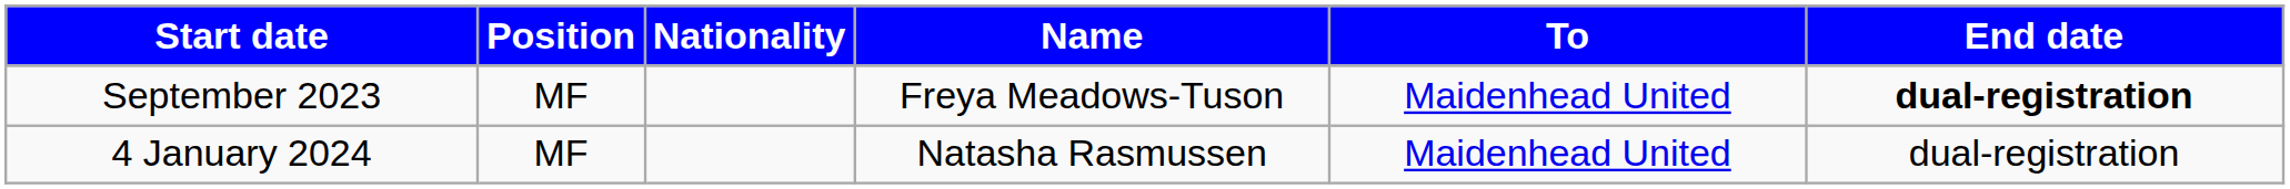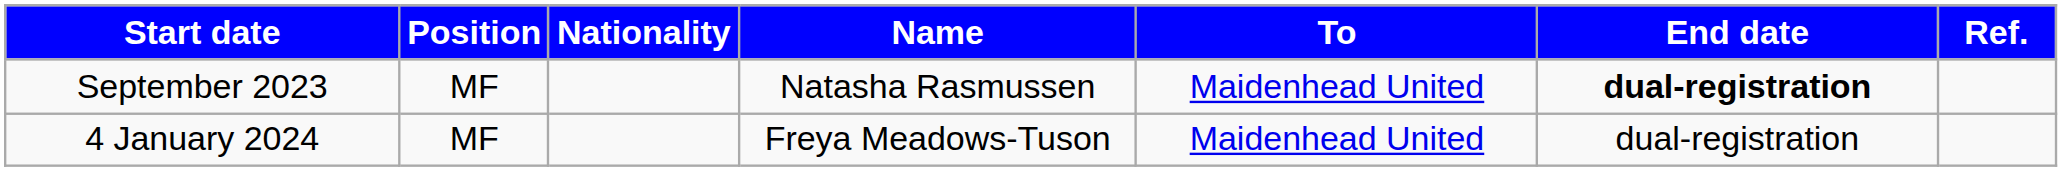+ column: Ref.
September 2023 | Name: Freya Meadows-Tuson -> Natasha Rasmussen
4 January 2024 | Name: Natasha Rasmussen -> Freya Meadows-Tuson
